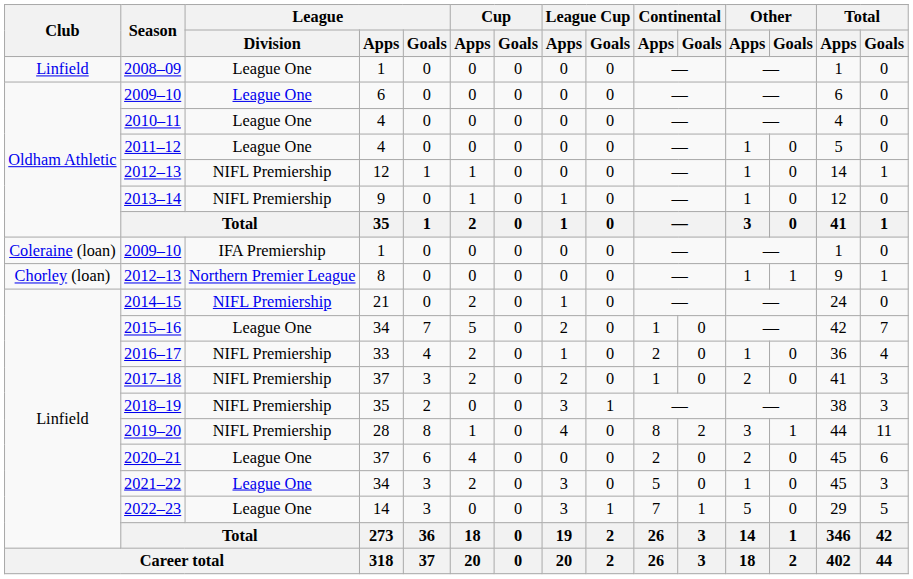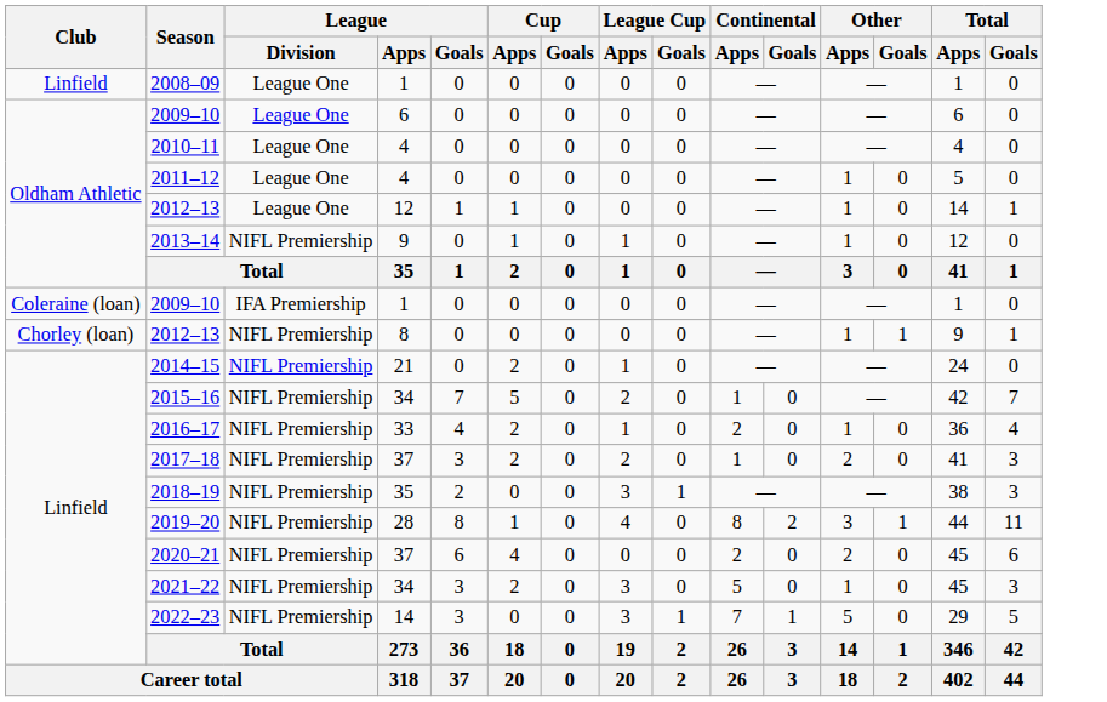2012–13 / 12 | League / Division: NIFL Premiership -> League One
2012–13 / 8 | League / Division: Northern Premier League -> NIFL Premiership
2015–16 | League / Division: League One -> NIFL Premiership
2020–21 | League / Division: League One -> NIFL Premiership
2021–22 | League / Division: League One -> NIFL Premiership
2022–23 | League / Division: League One -> NIFL Premiership
